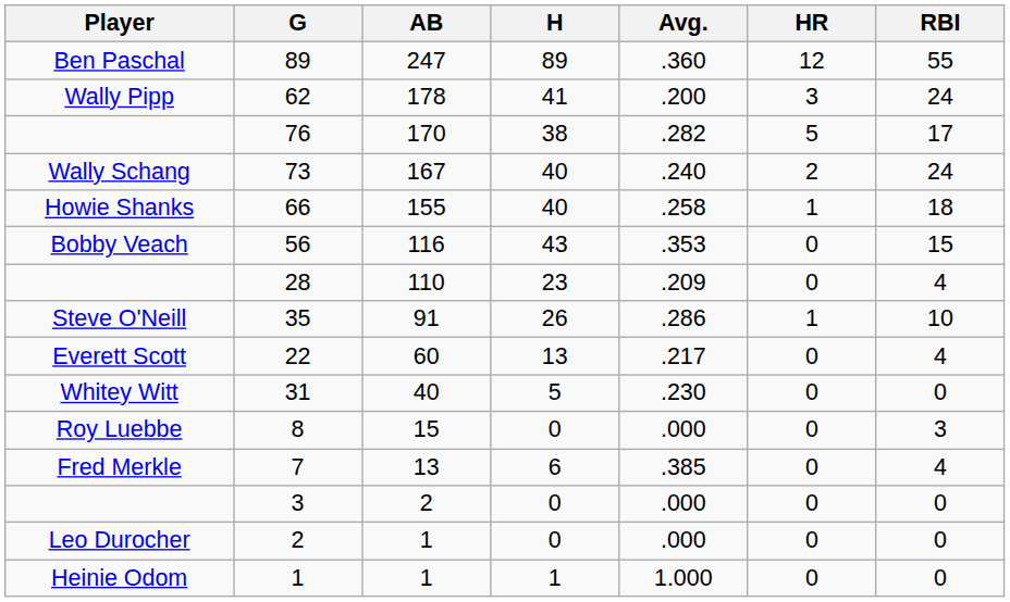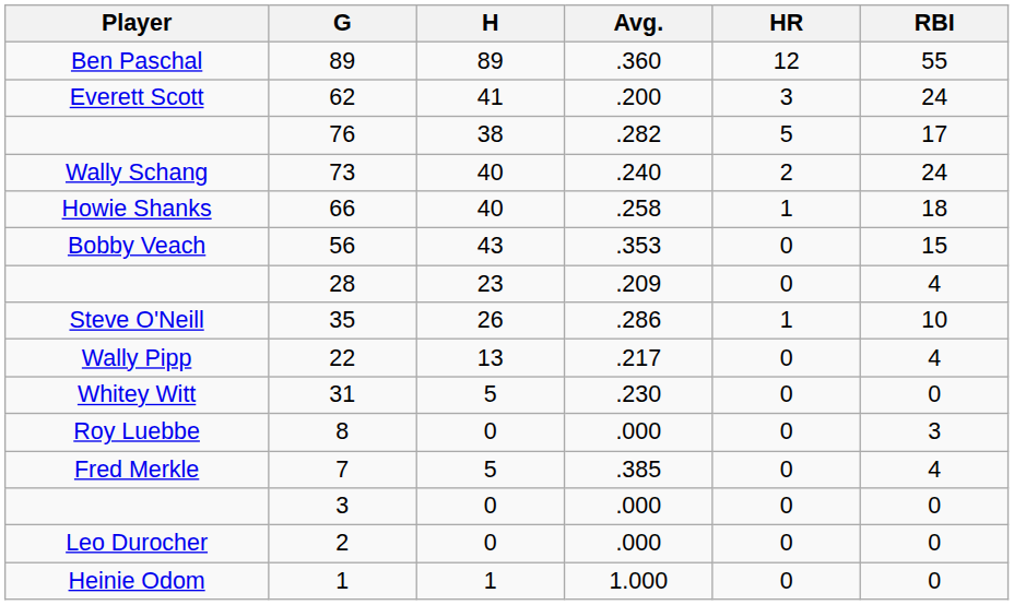- column: AB | 247 | 178 | 170 | 167 | 155 | 116 | 110 | 91 | 60 | 40 | 15 | 13 | 2 | 1 | 1
62 | Player: Wally Pipp -> Everett Scott
22 | Player: Everett Scott -> Wally Pipp
7 | H: 6 -> 5
